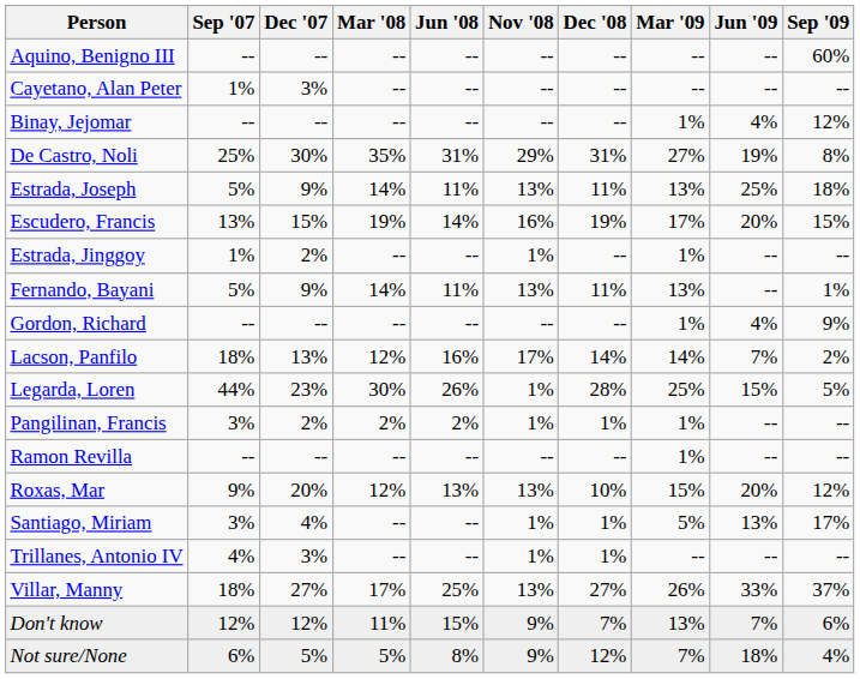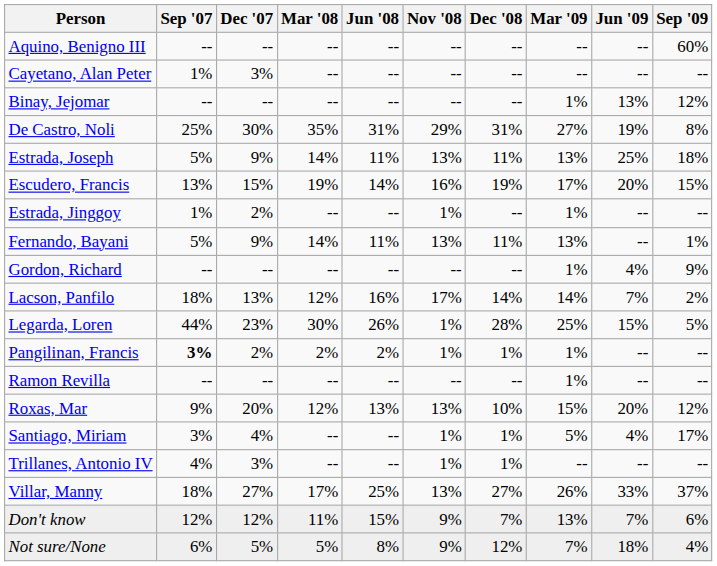Binay, Jejomar | Jun '09: 4% -> 13%
Pangilinan, Francis | Sep '07: normal -> bold
Santiago, Miriam | Jun '09: 13% -> 4%
